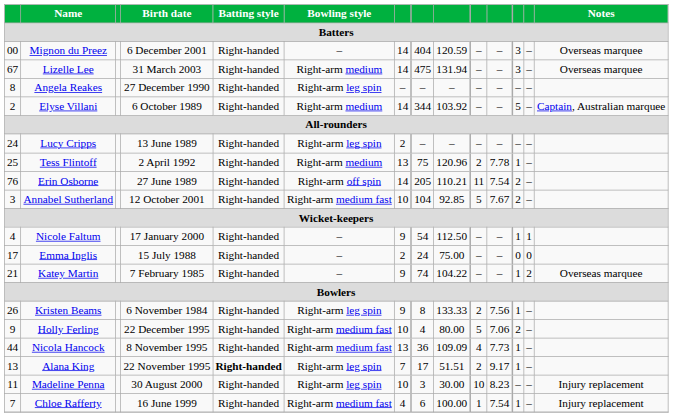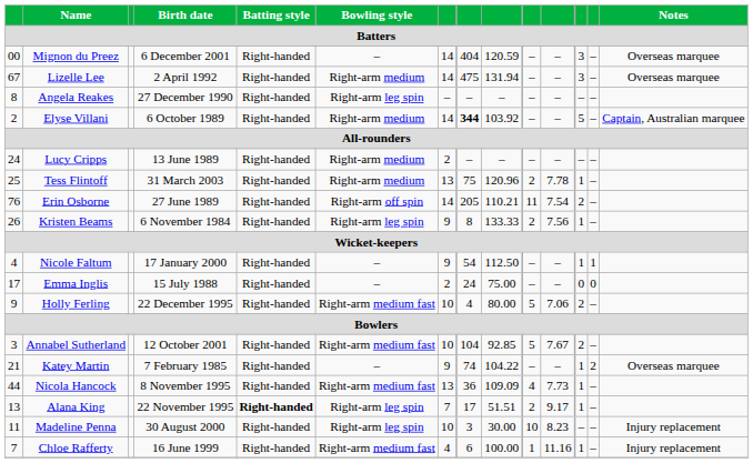Lizelle Lee | Birth date: 31 March 2003 -> 2 April 1992
Elyse Villani | column 8: normal -> bold
Lucy Cripps | Bowling style: Right-arm leg spin -> Right-arm medium
Tess Flintoff | Birth date: 2 April 1992 -> 31 March 2003
rows swapped: Annabel Sutherland <-> Kristen Beams
rows swapped: Katey Martin <-> Holly Ferling
Chloe Rafferty | column 11: 7.54 -> 11.16
